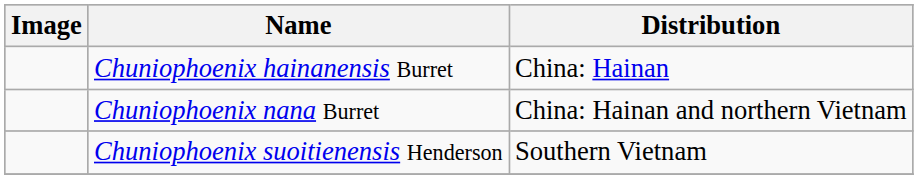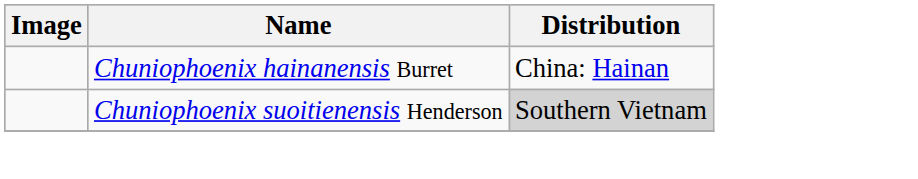- row: Chuniophoenix nana Burret | China: Hainan and northern Vietnam
Chuniophoenix suoitienensis Henderson | Distribution: no background -> lightgrey background
